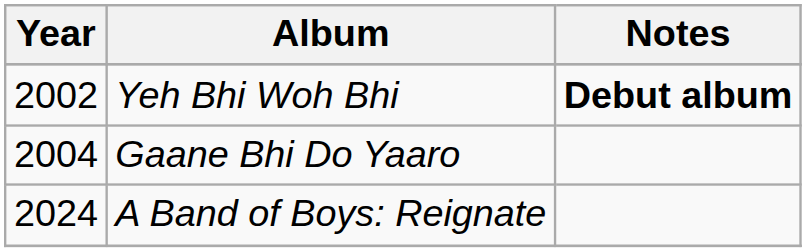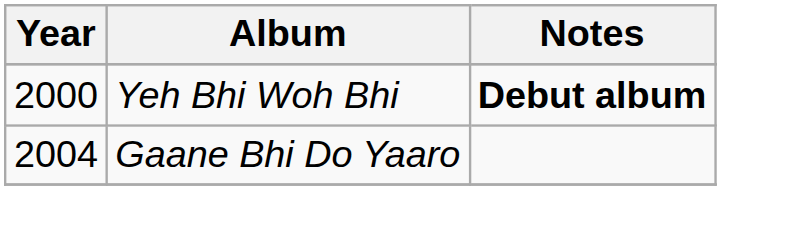Yeh Bhi Woh Bhi | Year: 2002 -> 2000
- row: 2024 | A Band of Boys: Reignate
